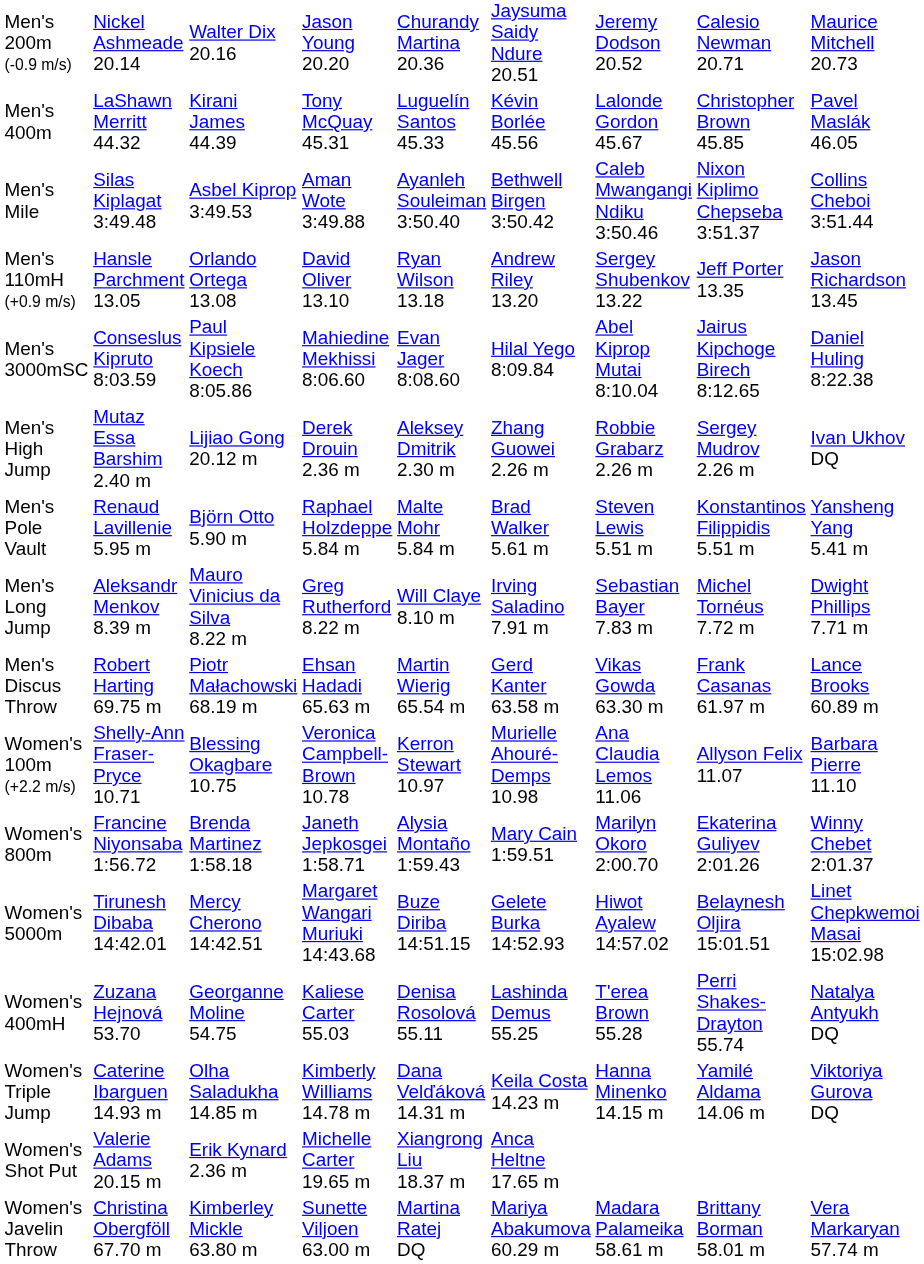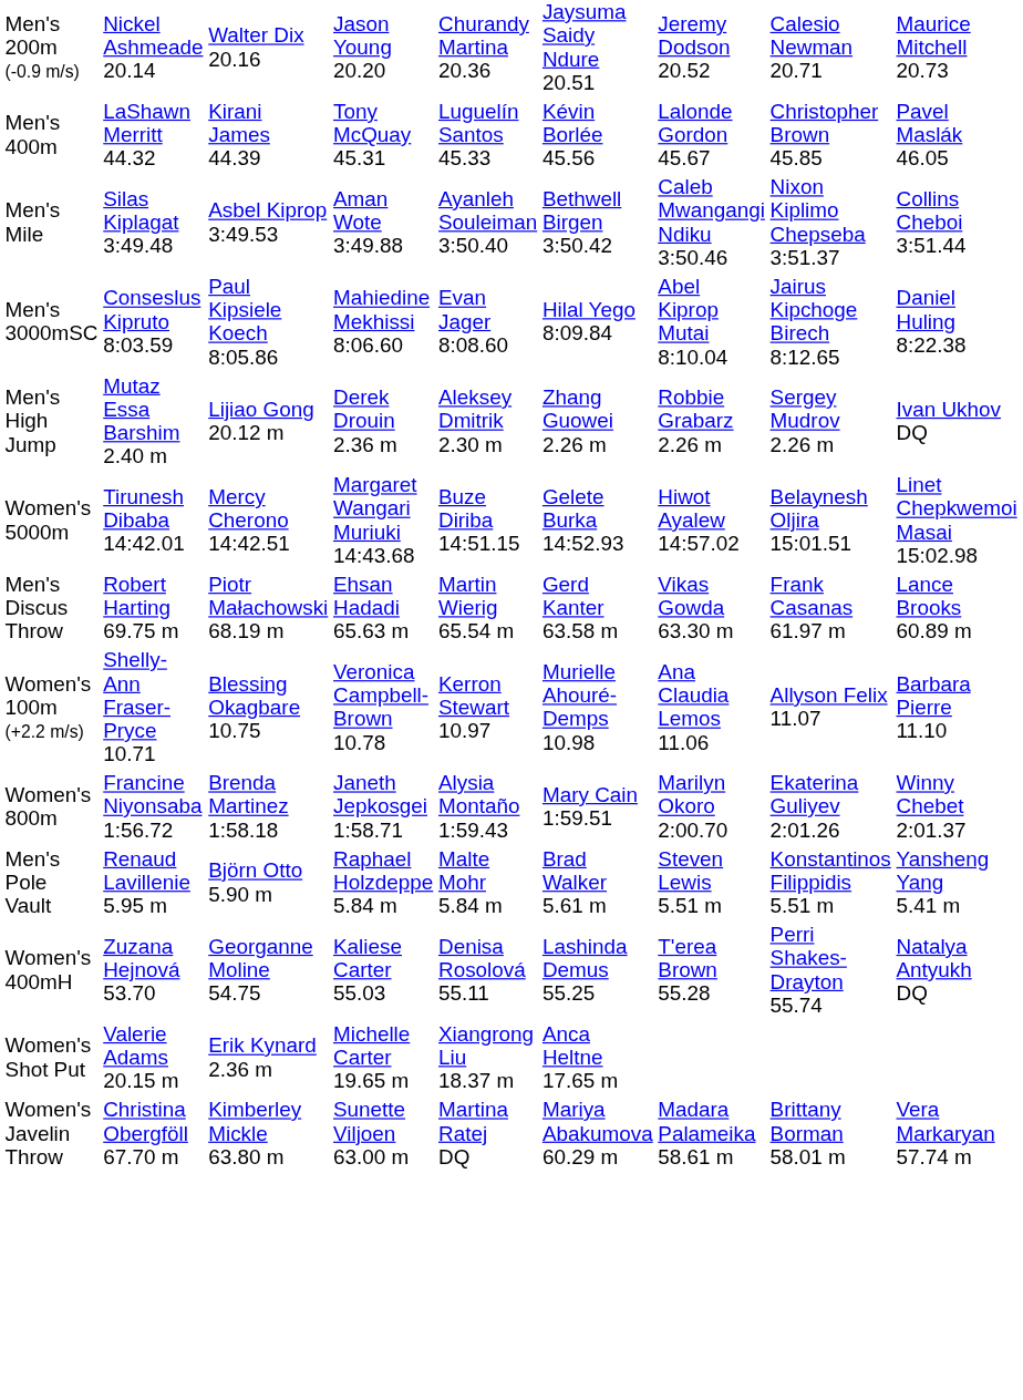- row: Men's 110mH (+0.9 m/s) | Hansle Parchment 13.05 | Orlando Ortega 13.08 | David Oliver 13.10 | Ryan Wilson 13.18 | Andrew Riley 13.20 | Sergey Shubenkov 13.22 | Jeff Porter 13.35 | Jason Richardson 13.45
rows swapped: Men's Pole Vault <-> Women's 5000m
- row: Men's Long Jump | Aleksandr Menkov 8.39 m | Mauro Vinicius da Silva 8.22 m | Greg Rutherford 8.22 m | Will Claye 8.10 m | Irving Saladino 7.91 m | Sebastian Bayer 7.83 m | Michel Tornéus 7.72 m | Dwight Phillips 7.71 m
- row: Women's Triple Jump | Caterine Ibarguen 14.93 m | Olha Saladukha 14.85 m | Kimberly Williams 14.78 m | Dana Velďáková 14.31 m | Keila Costa 14.23 m | Hanna Minenko 14.15 m | Yamilé Aldama 14.06 m | Viktoriya Gurova DQ
